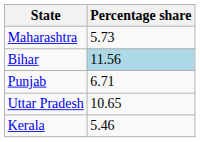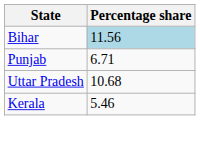- row: Maharashtra | 5.73
Uttar Pradesh | Percentage share: 10.65 -> 10.68
